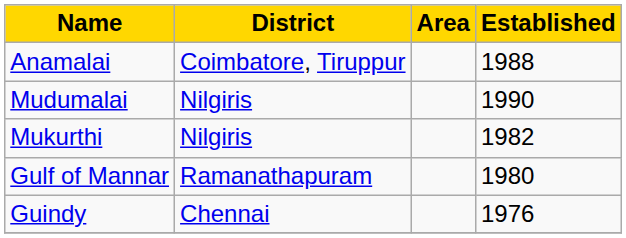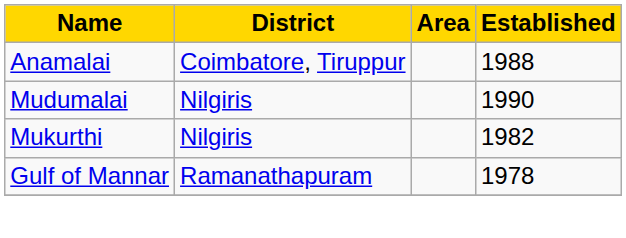Gulf of Mannar | Established: 1980 -> 1978
- row: Guindy | Chennai | 1976
